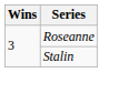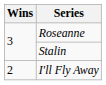+ row: 2 | I'll Fly Away
